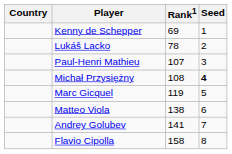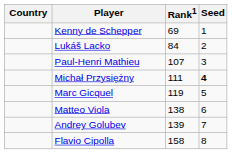Lukáš Lacko | Rank1: 78 -> 84
Michał Przysiężny | Rank1: 108 -> 111
Andrey Golubev | Rank1: 141 -> 139
